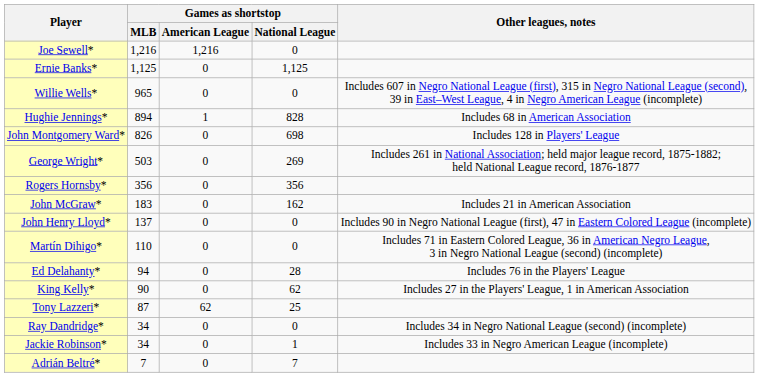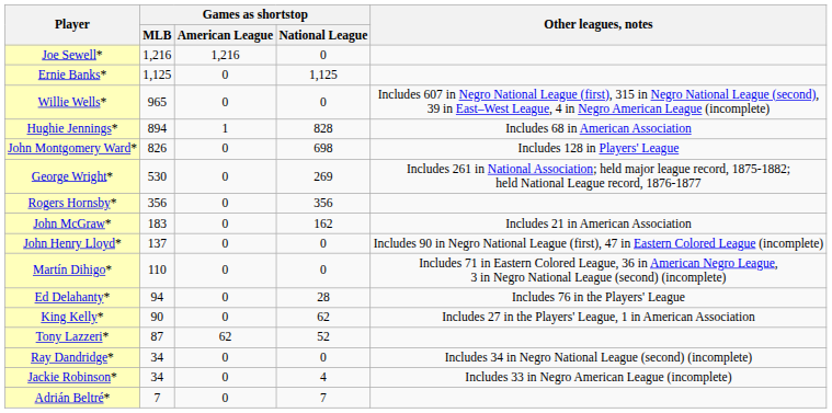George Wright* | Games as shortstop / MLB: 503 -> 530
Tony Lazzeri* | Games as shortstop / National League: 25 -> 52
Jackie Robinson* | Games as shortstop / National League: 1 -> 4
